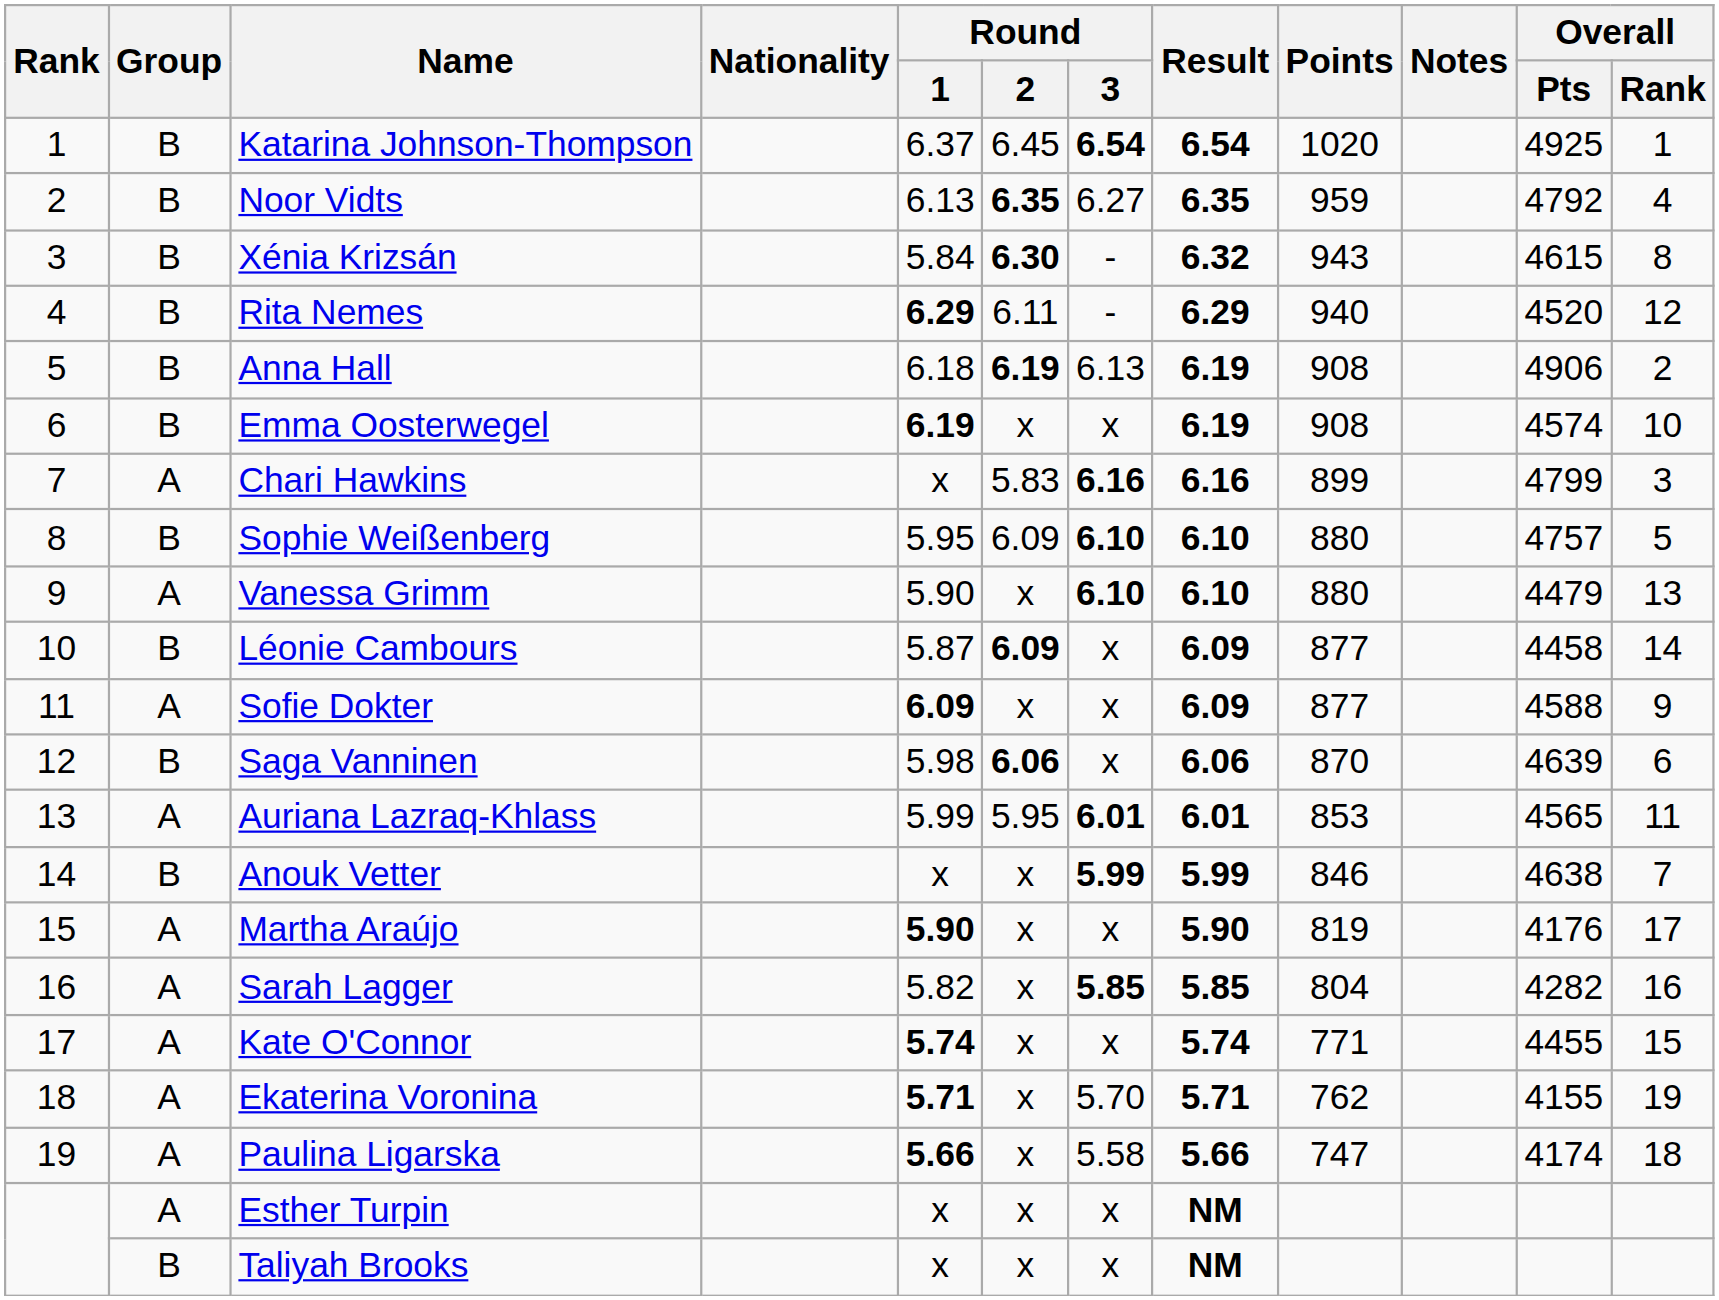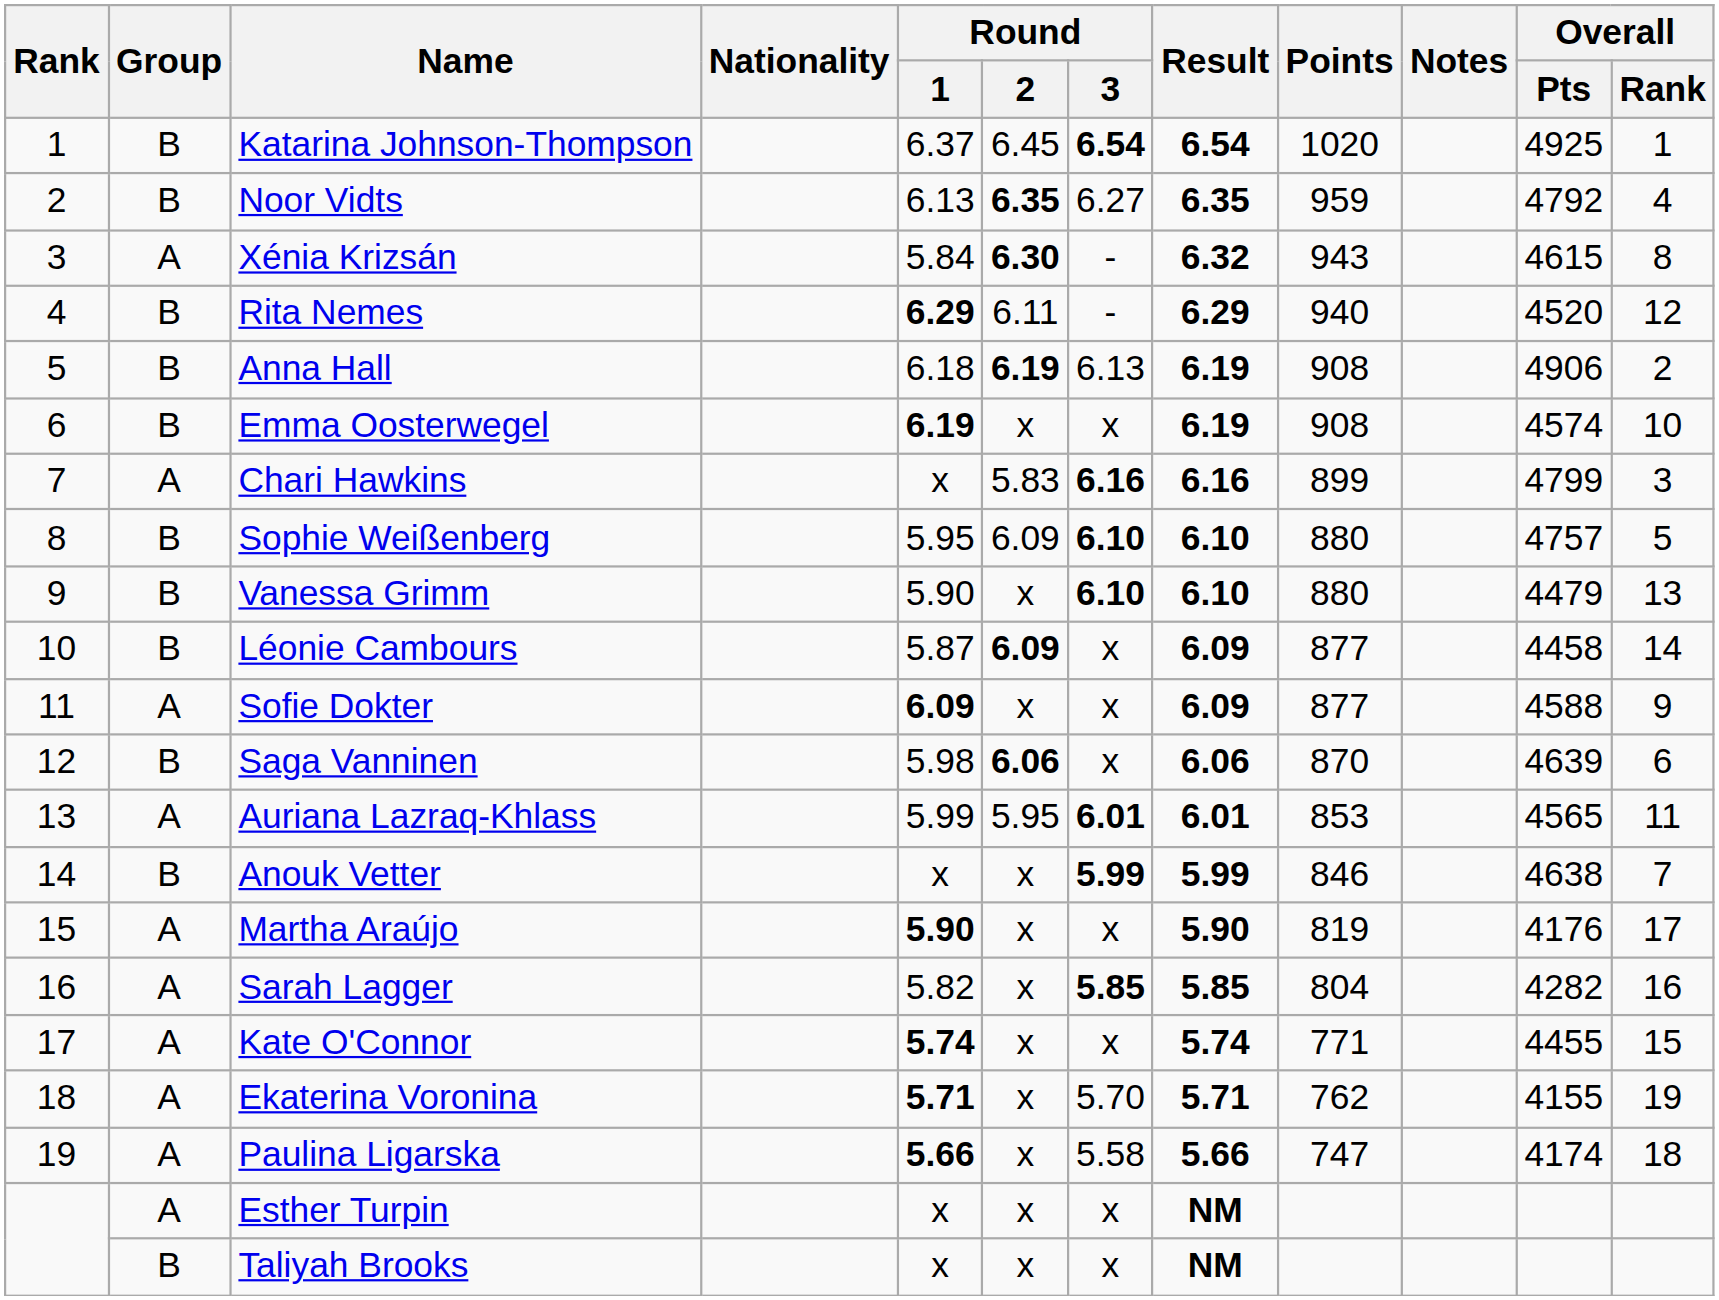Xénia Krizsán | Group: B -> A
Vanessa Grimm | Group: A -> B
